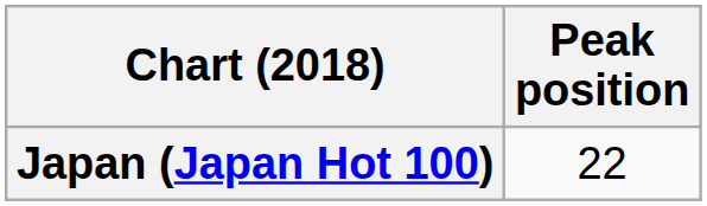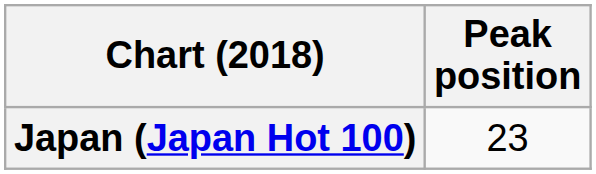Japan (Japan Hot 100) | Peak position: 22 -> 23
